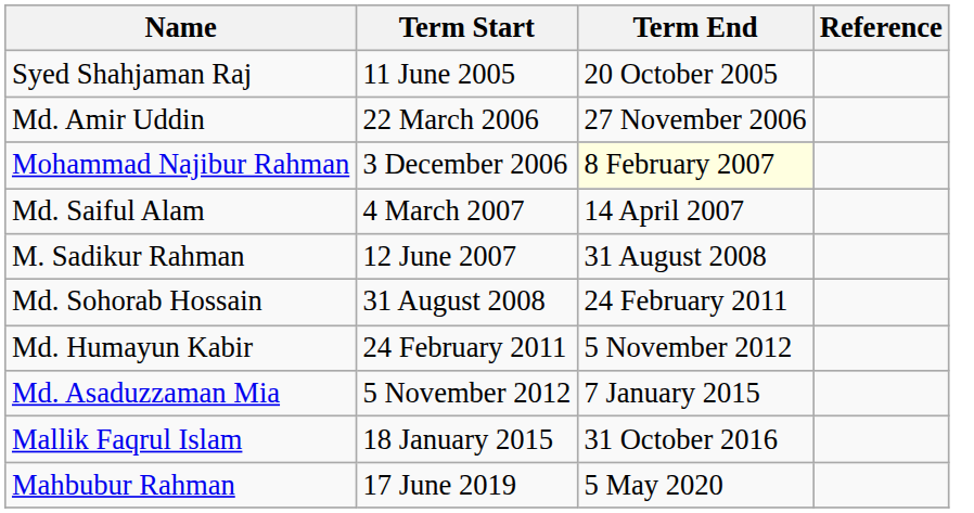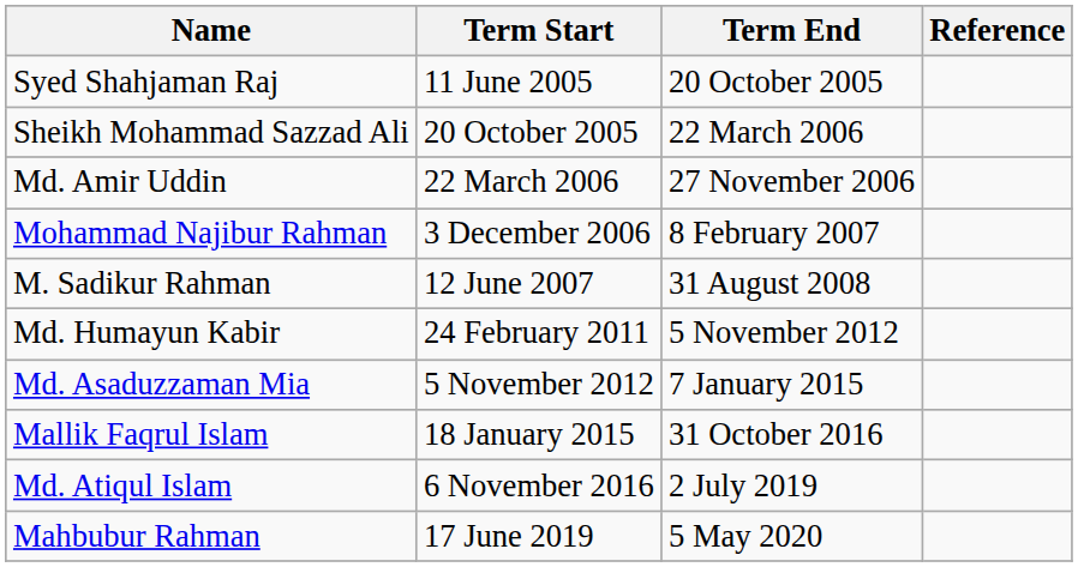+ row: Sheikh Mohammad Sazzad Ali | 20 October 2005 | 22 March 2006
Mohammad Najibur Rahman | Term End: lightyellow background -> no background
- row: Md. Saiful Alam | 4 March 2007 | 14 April 2007
- row: Md. Sohorab Hossain | 31 August 2008 | 24 February 2011
+ row: Md. Atiqul Islam | 6 November 2016 | 2 July 2019
